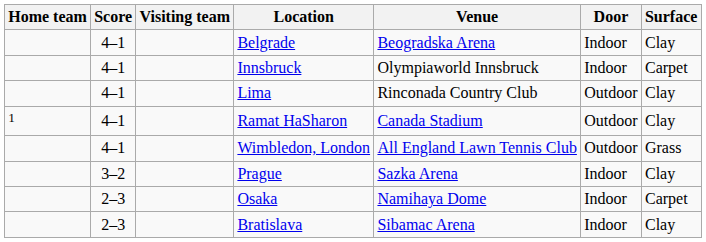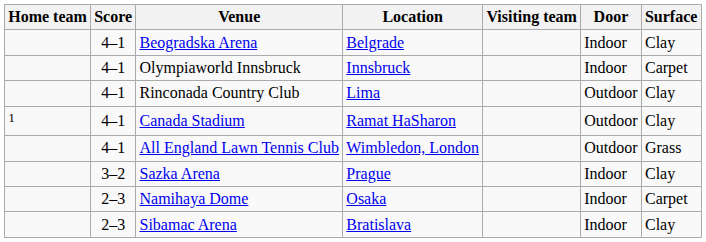columns swapped: Visiting team <-> Venue
